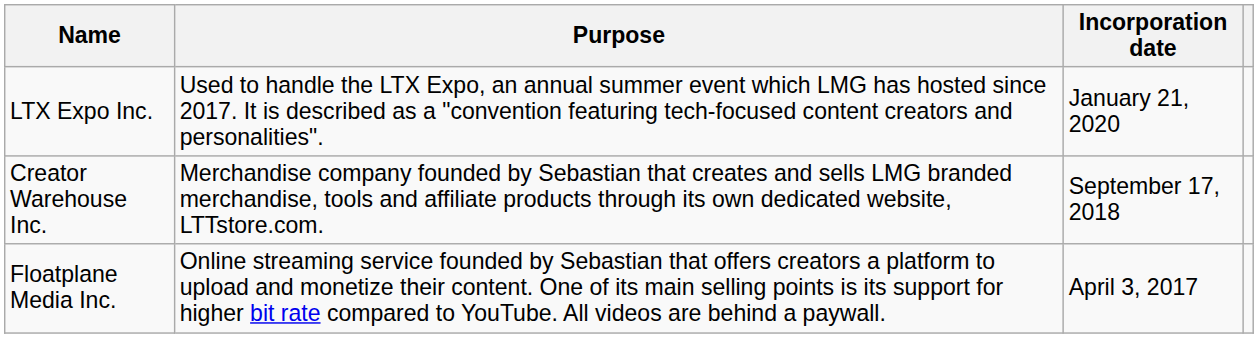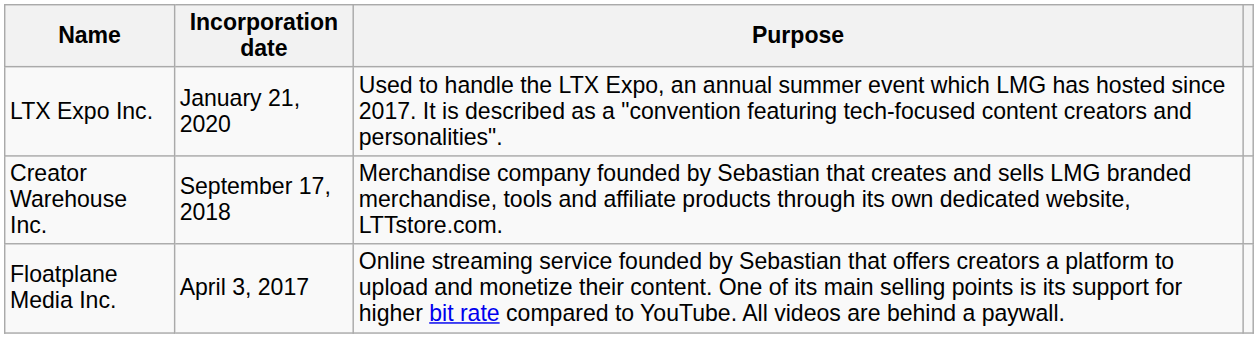columns swapped: Incorporation date <-> Purpose
